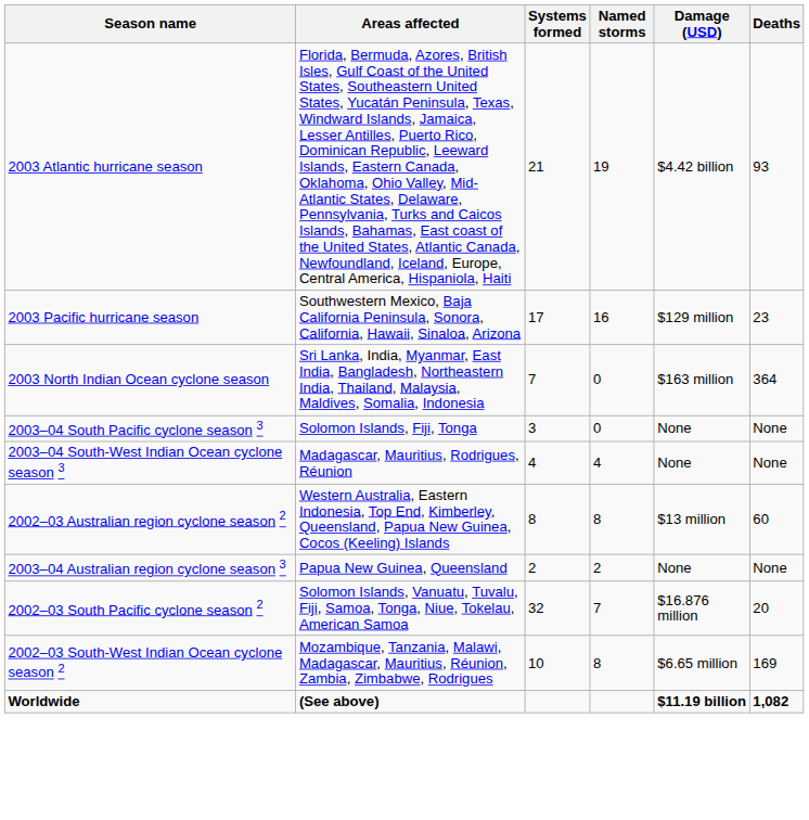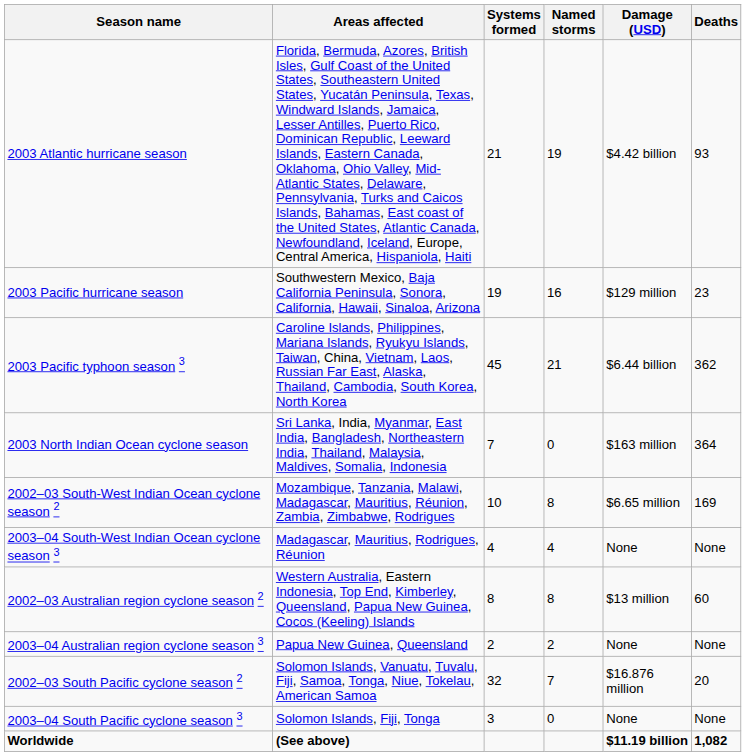2003 Pacific hurricane season | Systems formed: 17 -> 19
+ row: 2003 Pacific typhoon season 3 | Caroline Islands, Philippines, Mariana Islands, Ryukyu Islands, Taiwan, China, Vietnam, Laos, Russian Far East, Alaska, Thailand, Cambodia, South Korea, North Korea | 45 | 21 | $6.44 billion | 362
rows swapped: 2002–03 South-West Indian Ocean cyclone season 2 <-> 2003–04 South Pacific cyclone season 3
